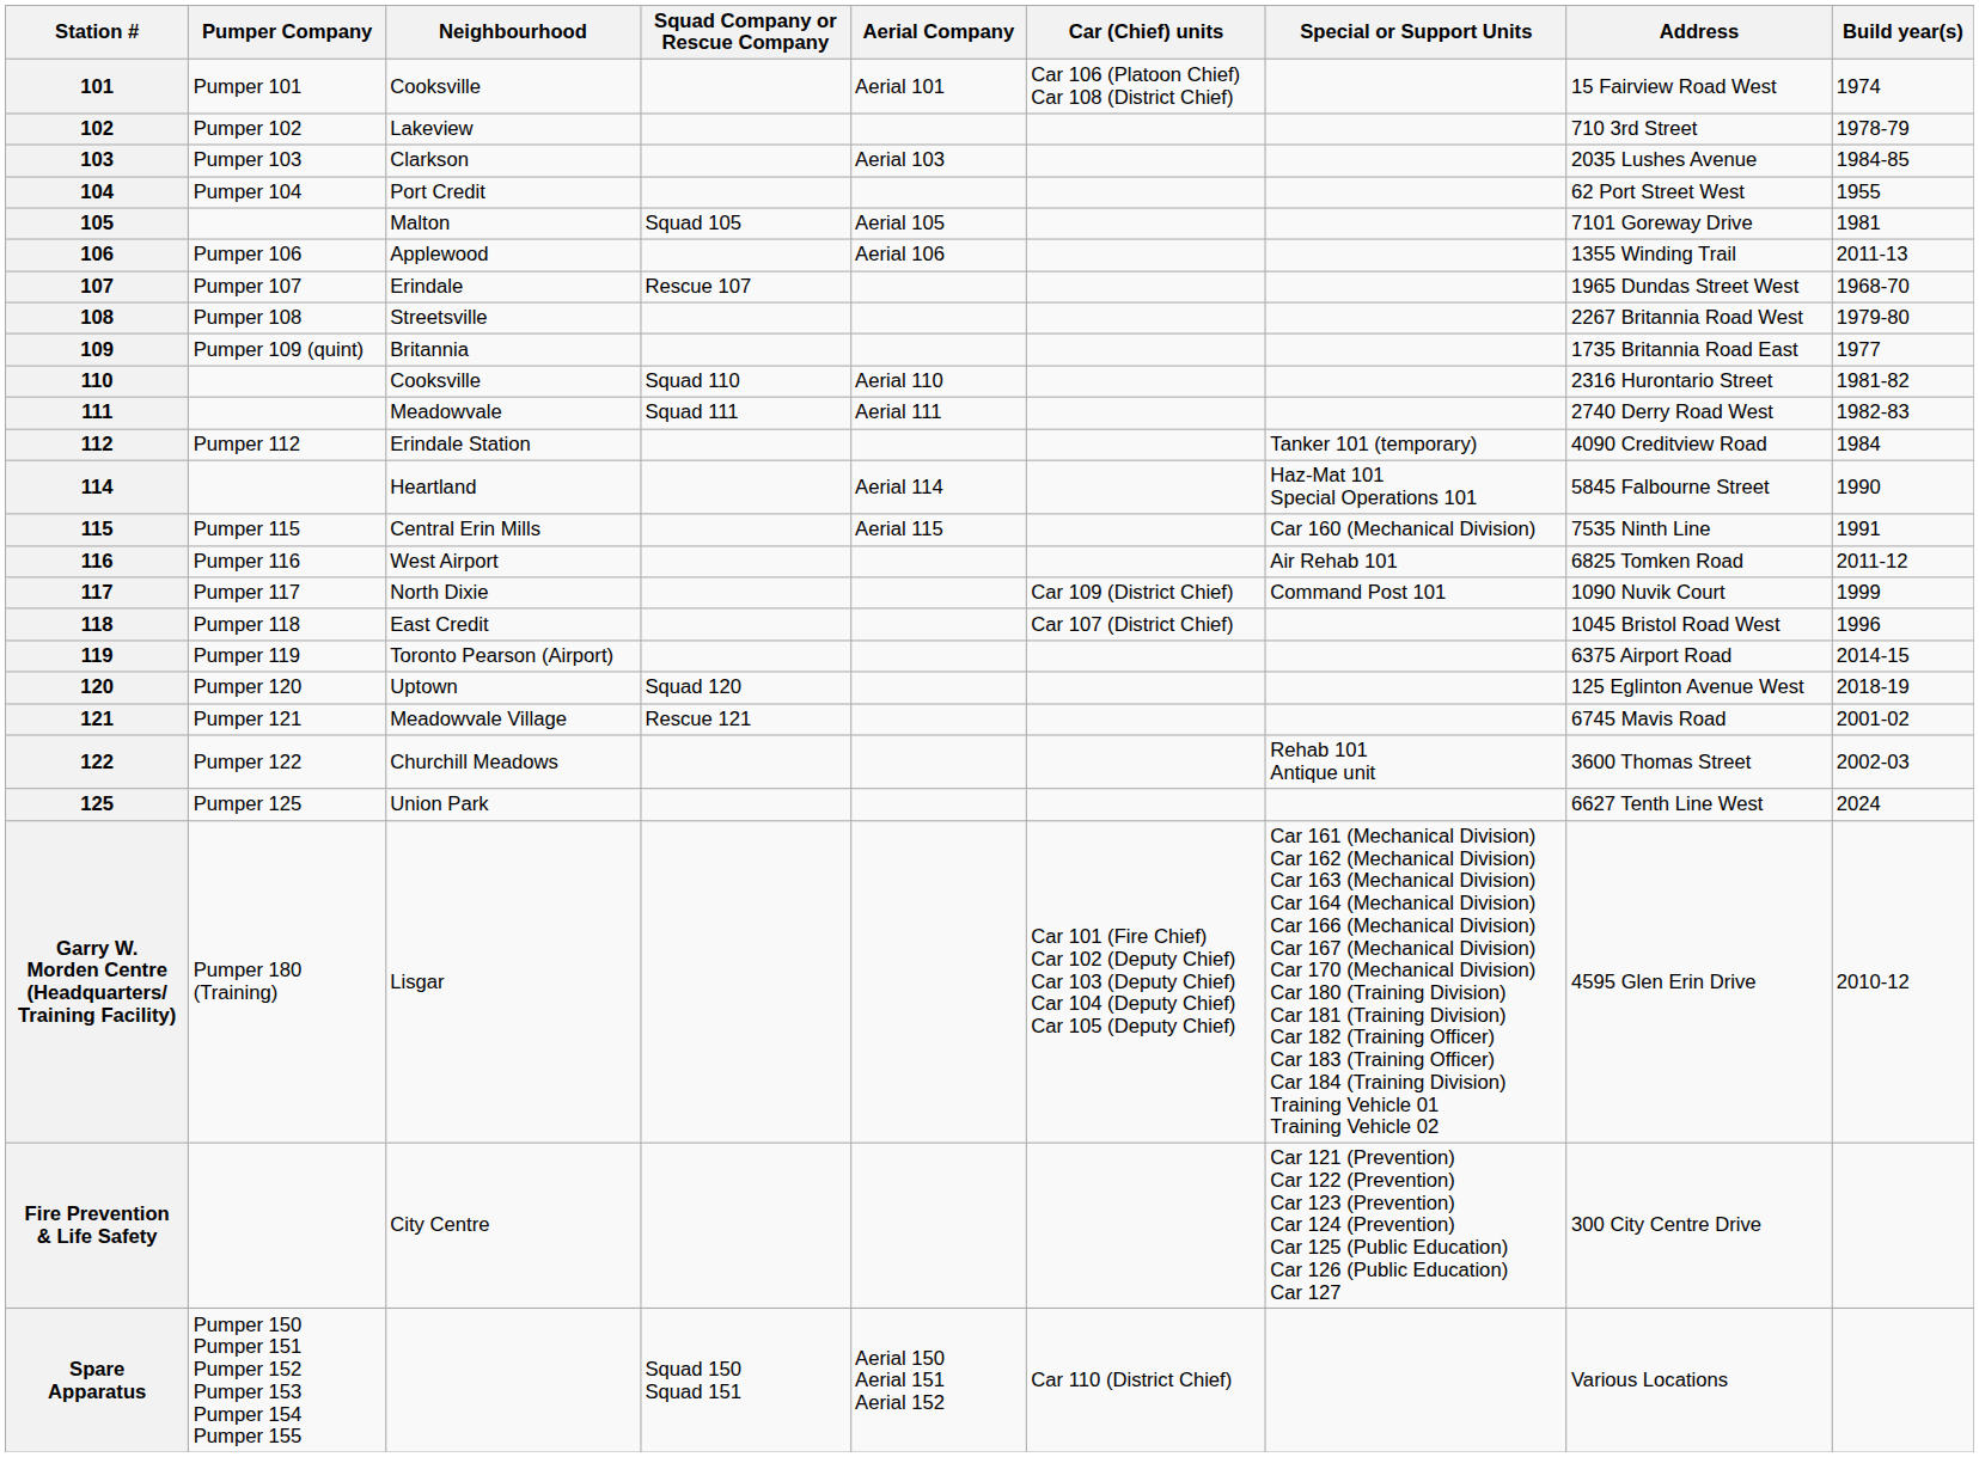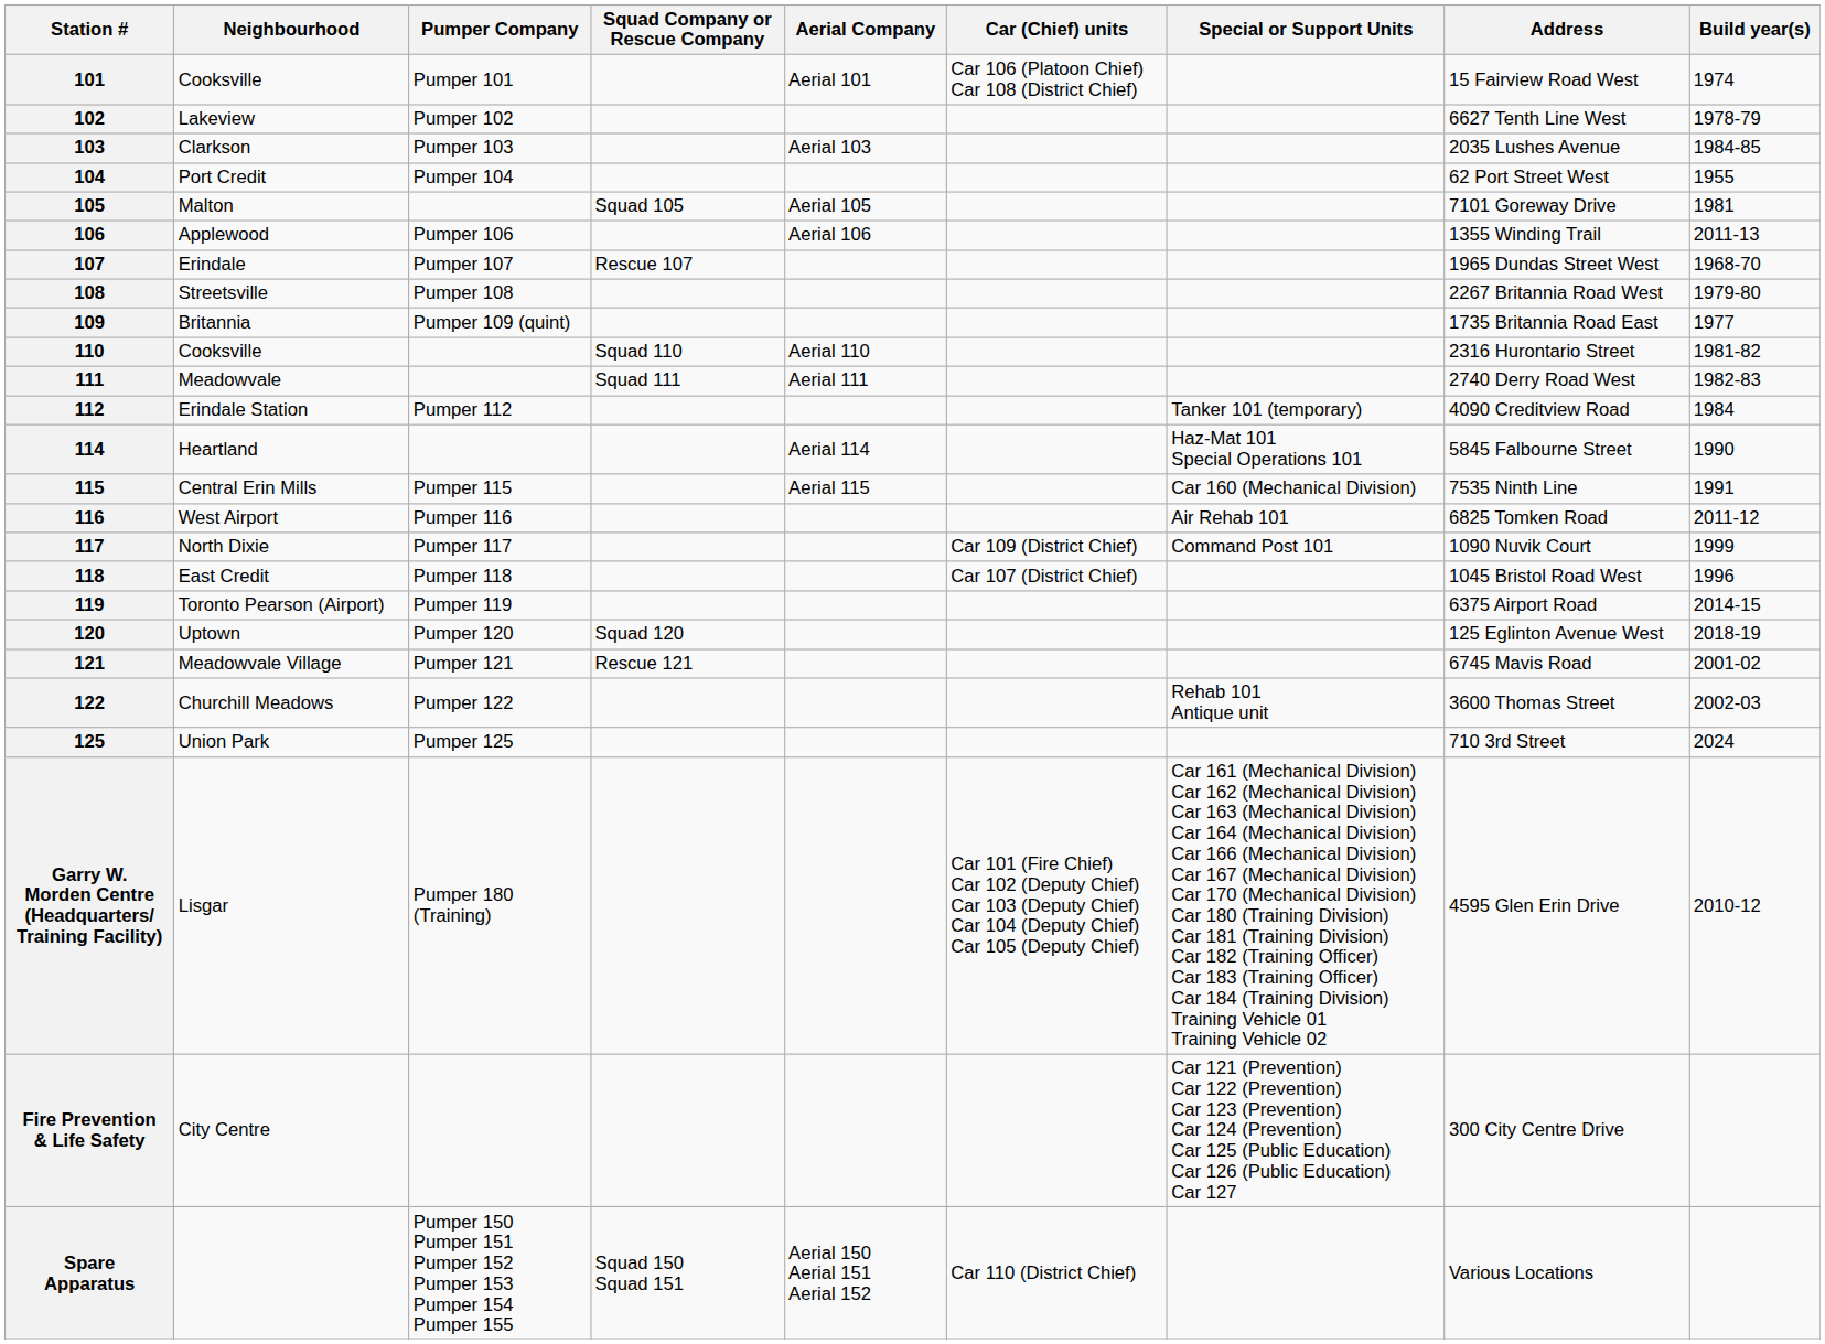columns swapped: Neighbourhood <-> Pumper Company
102 | Address: 710 3rd Street -> 6627 Tenth Line West
125 | Address: 6627 Tenth Line West -> 710 3rd Street
